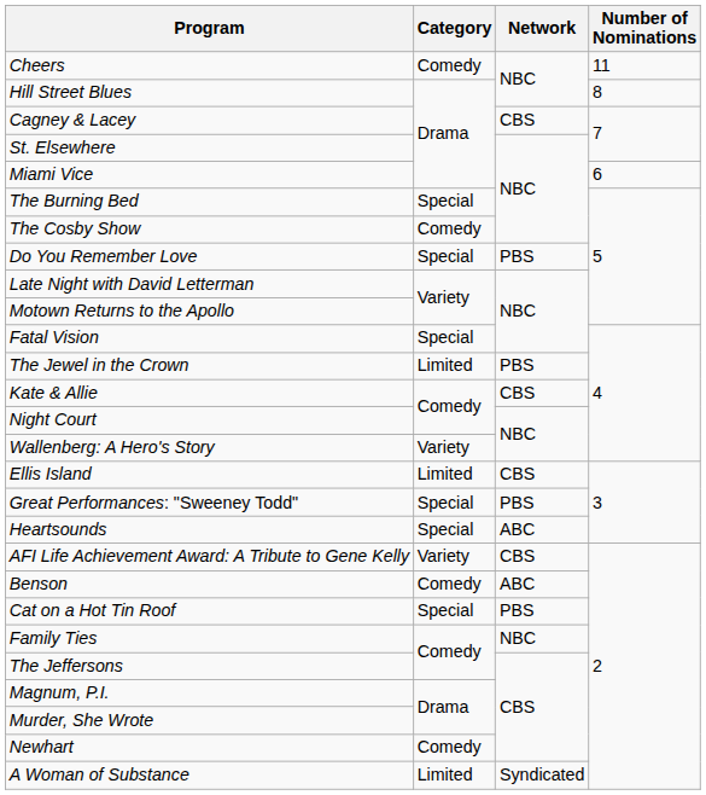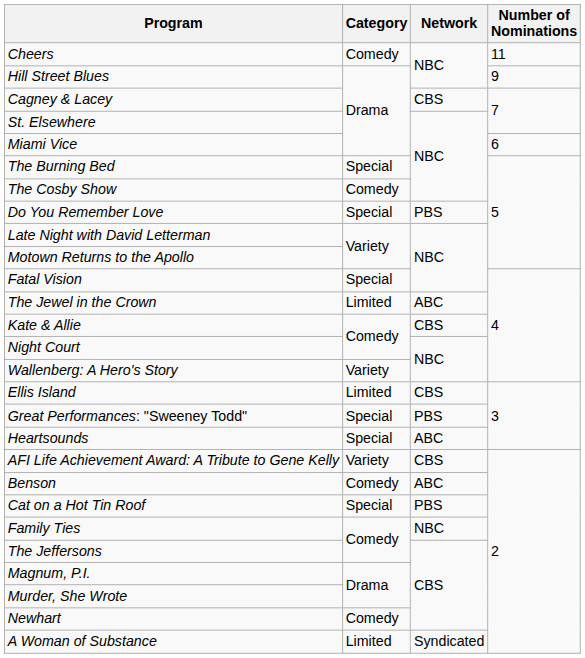Hill Street Blues | Number of Nominations: 8 -> 9
The Jewel in the Crown | Network: PBS -> ABC
